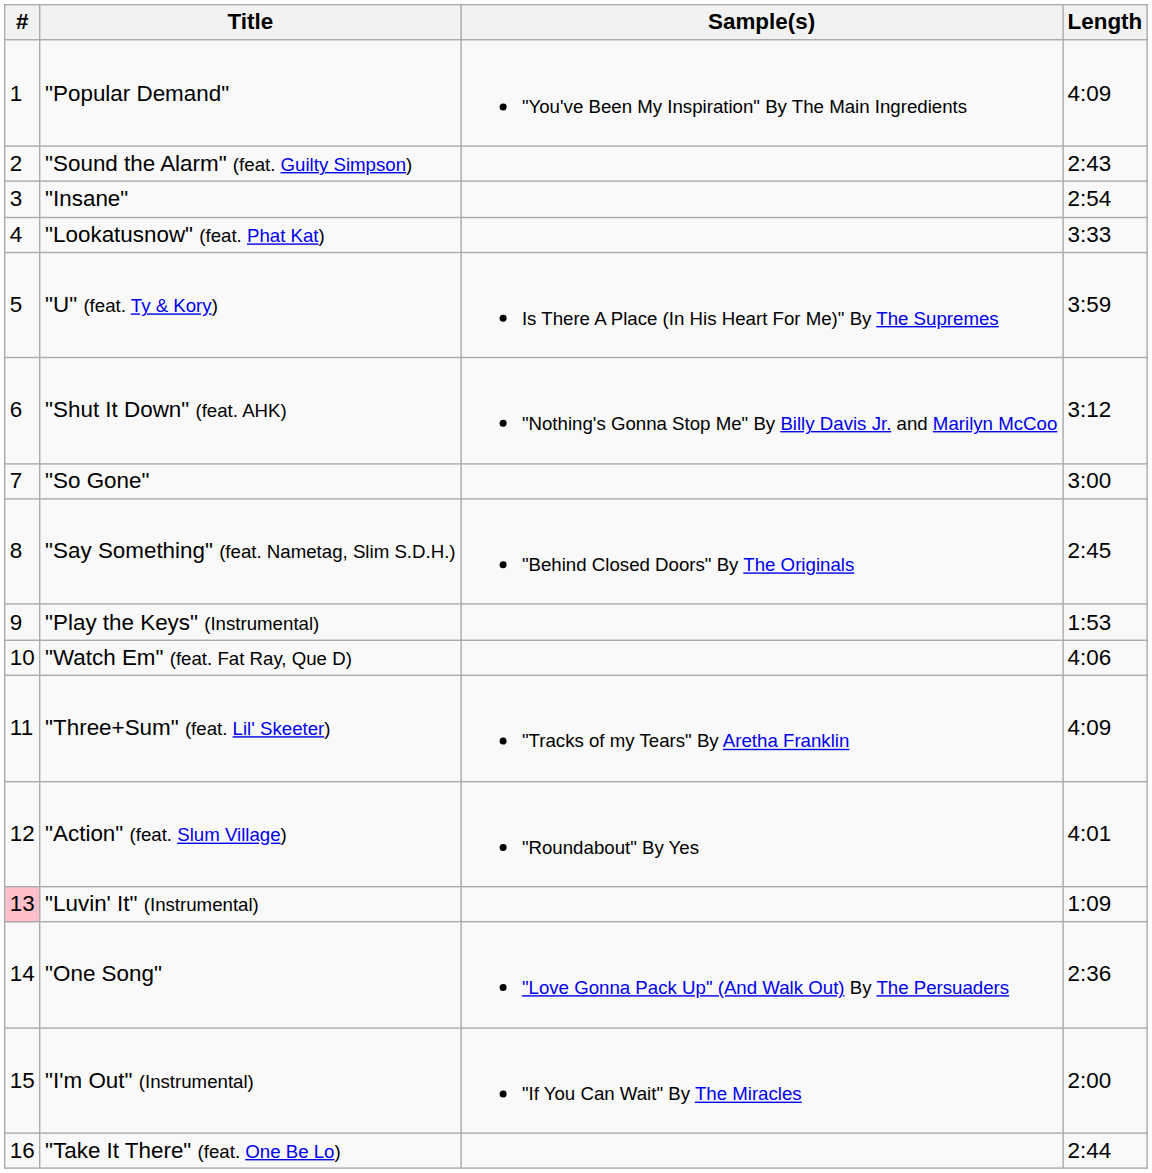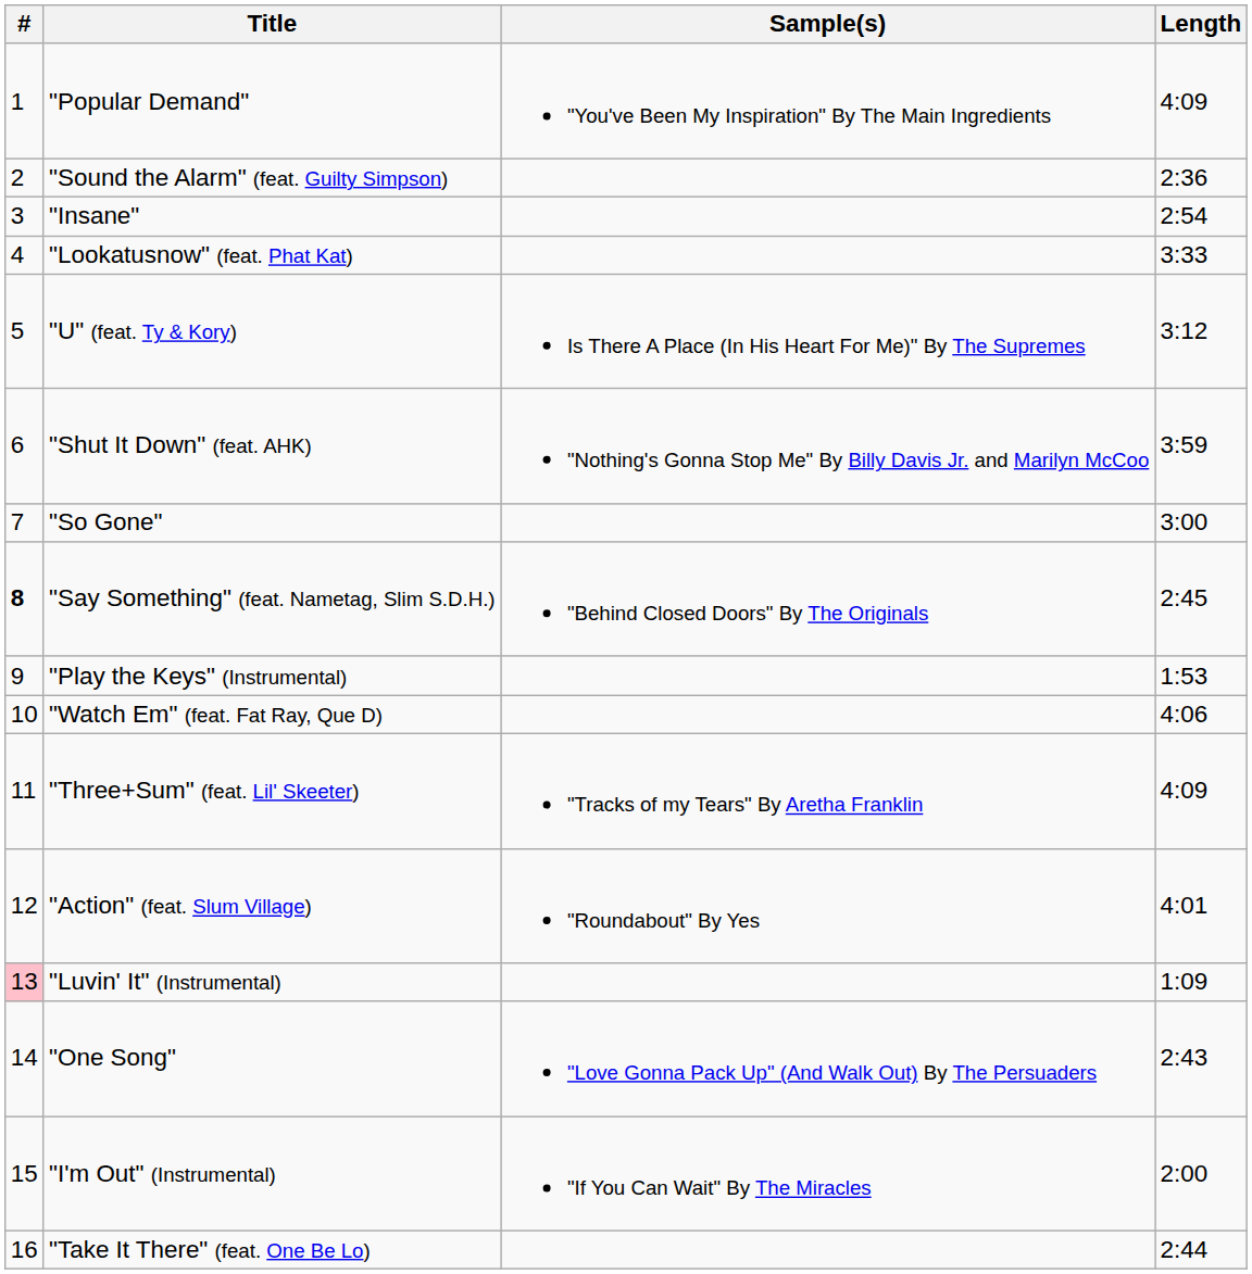"Sound the Alarm" (feat. Guilty Simpson) | Length: 2:43 -> 2:36
"U" (feat. Ty & Kory) | Length: 3:59 -> 3:12
"Shut It Down" (feat. AHK) | Length: 3:12 -> 3:59
"Say Something" (feat. Nametag, Slim S.D.H.) | #: normal -> bold
"One Song" | Length: 2:36 -> 2:43
